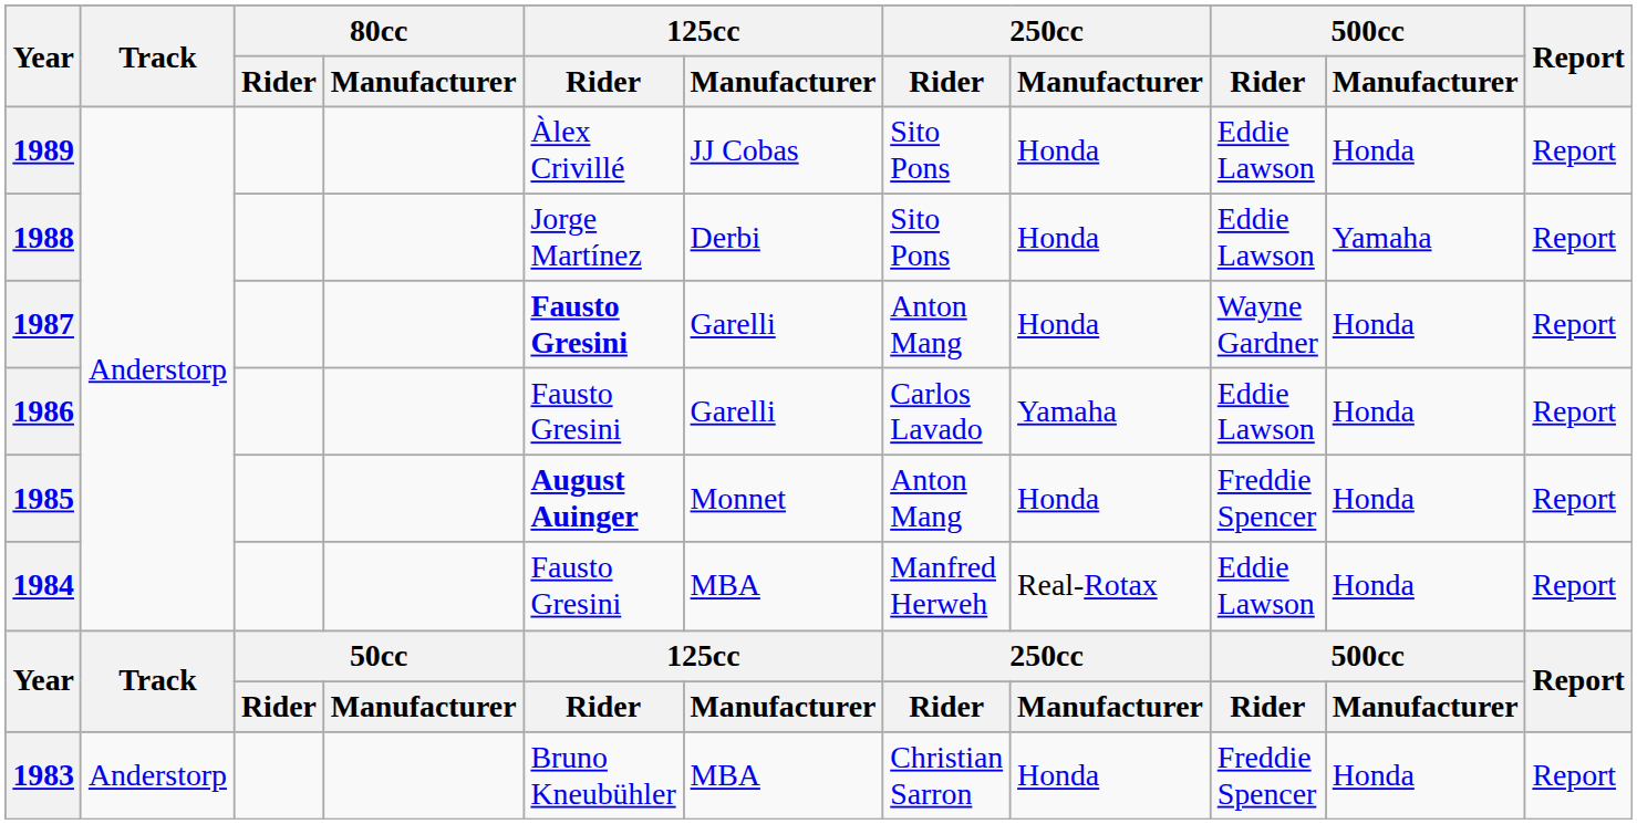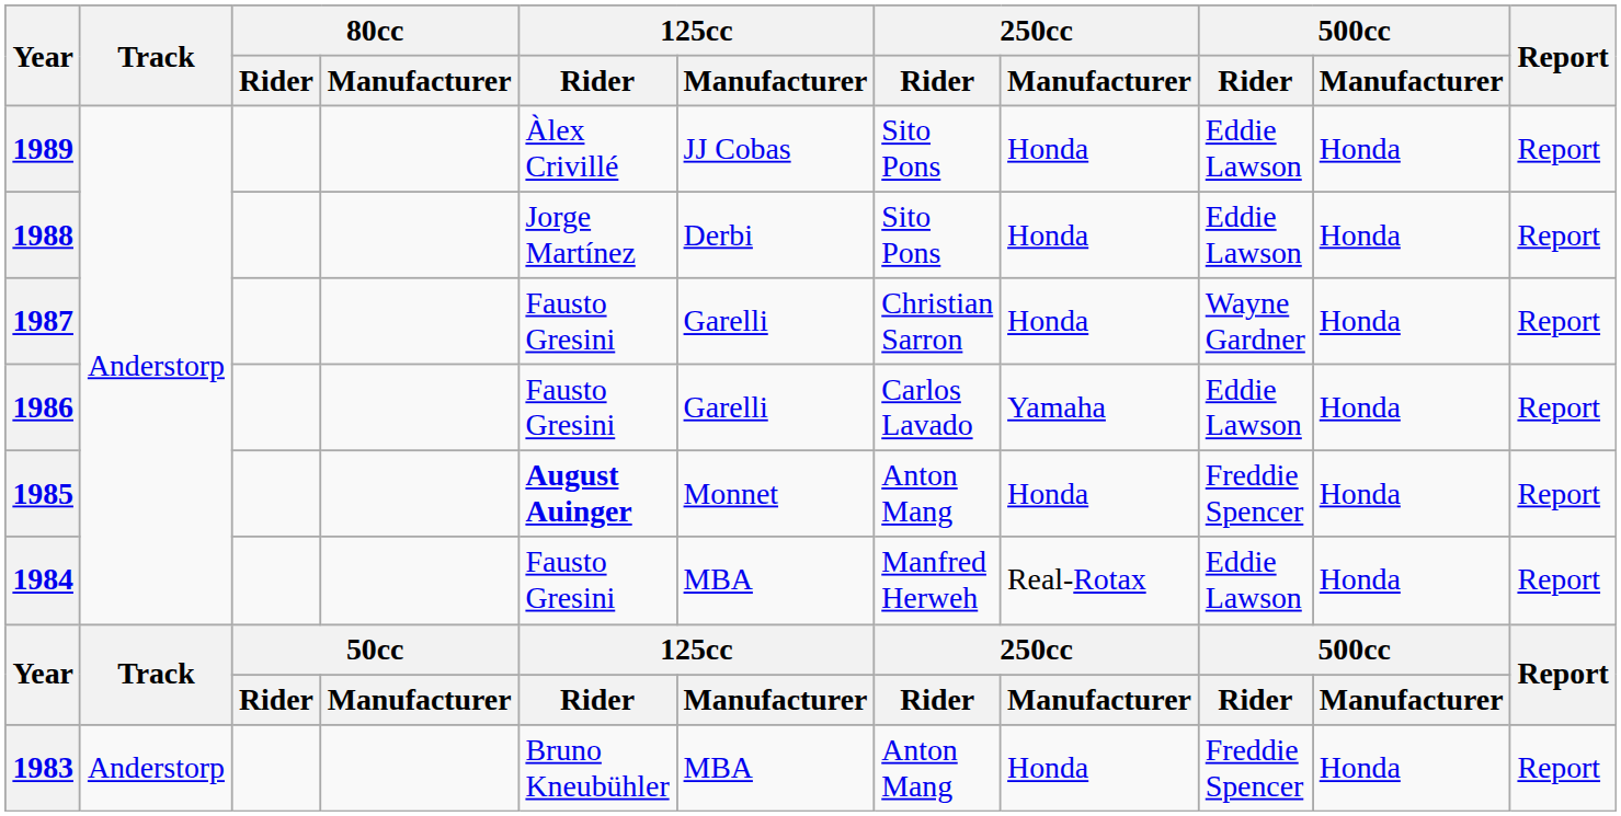1988 | 500cc / Manufacturer: Yamaha -> Honda
1987 | 125cc / Rider: bold -> normal
1987 | 250cc / Rider: Anton Mang -> Christian Sarron
1983 | 250cc / Rider: Christian Sarron -> Anton Mang
